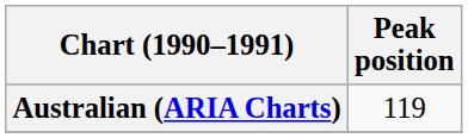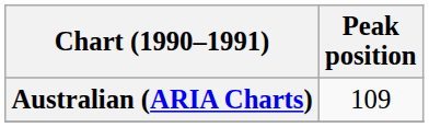Australian (ARIA Charts) | Peak position: 119 -> 109
